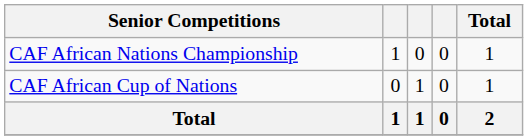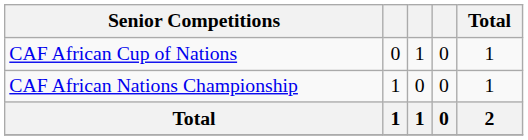rows swapped: CAF African Cup of Nations <-> CAF African Nations Championship
